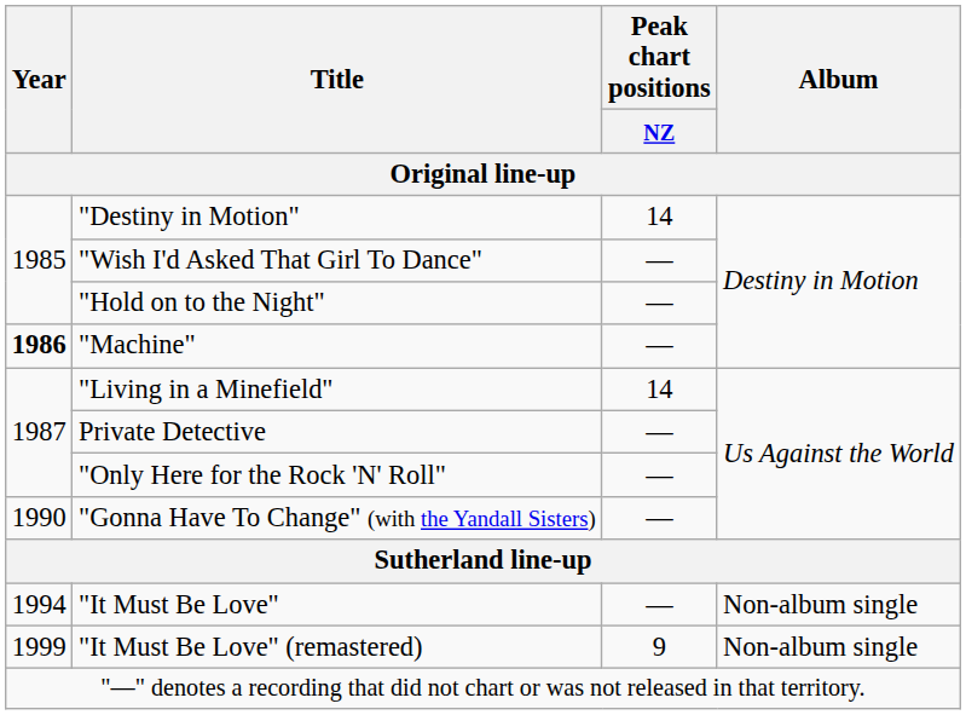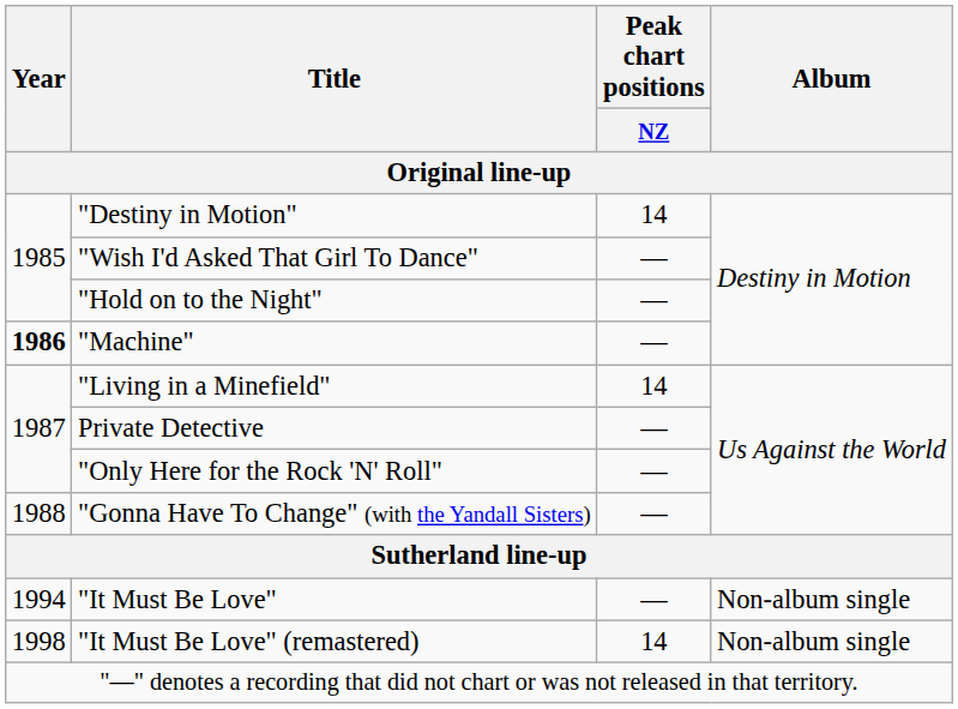"Gonna Have To Change" (with the Yandall Sisters) | Year: 1990 -> 1988
"It Must Be Love" (remastered) | Year: 1999 -> 1998
"It Must Be Love" (remastered) | Peak chart positions / NZ: 9 -> 14
